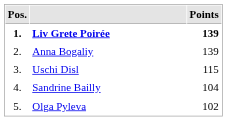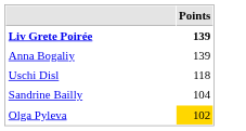- column: Pos. | 1. | 2. | 3. | 4. | 5.
Uschi Disl | Points: 115 -> 118
Olga Pyleva | Points: no background -> gold background
